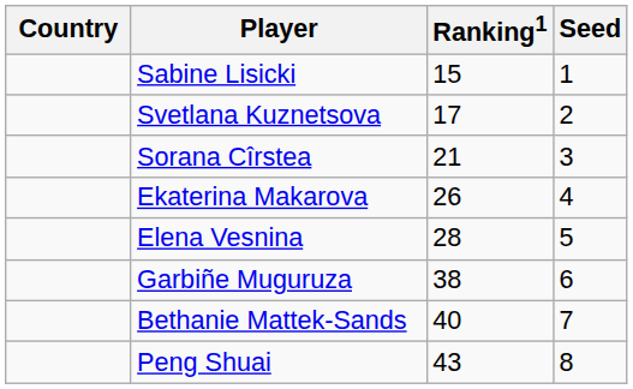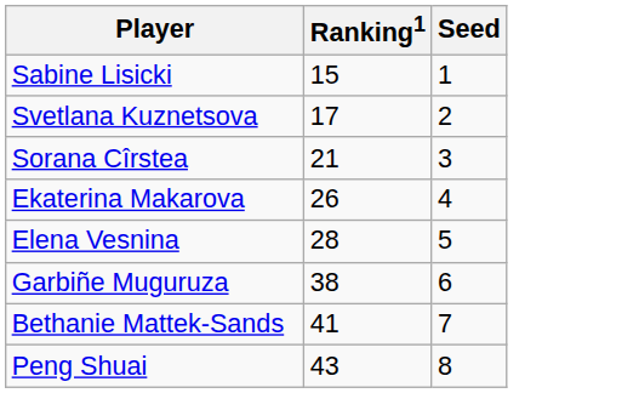- column: Country
Bethanie Mattek-Sands | Ranking1: 40 -> 41
